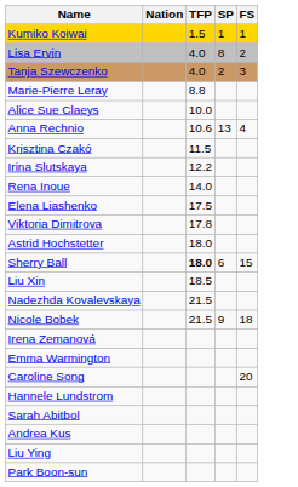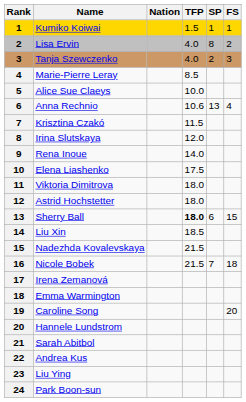+ column: Rank | 1 | 2 | 3 | 4 | 5 | 6 | 7 | 8 | 9 | 10 | 11 | 12 | 13 | 14 | 15 | 16 | 17 | 18 | 19 | 20 | 21 | 22 | 23 | 24
Marie-Pierre Leray | TFP: 8.8 -> 8.5
Irina Slutskaya | TFP: 12.2 -> 12.0
Viktoria Dimitrova | TFP: 17.8 -> 18.0
Nicole Bobek | SP: 9 -> 7
